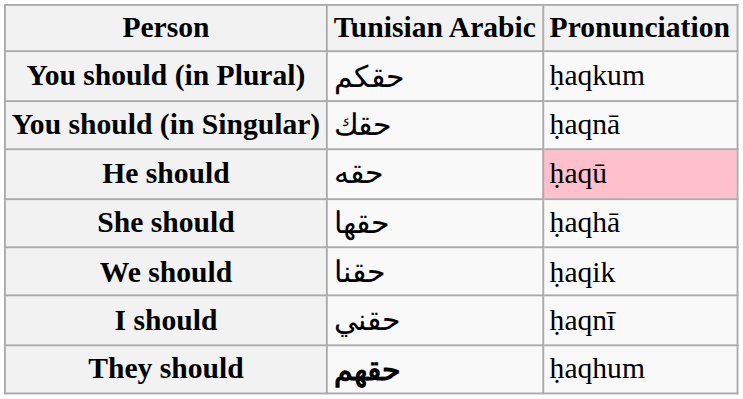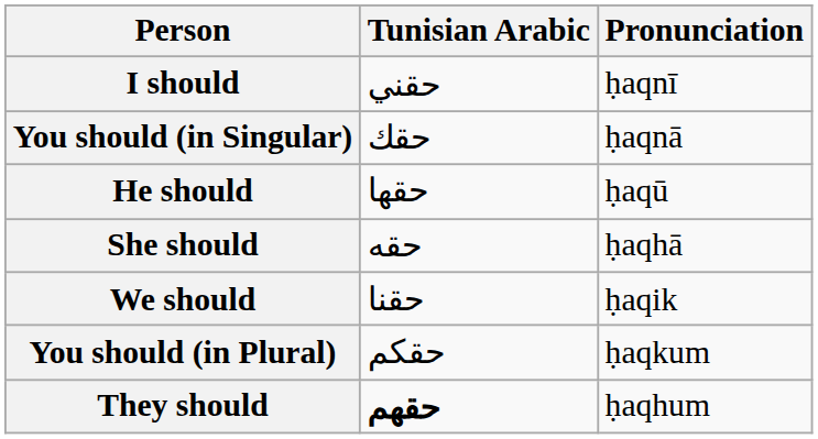rows swapped: I should <-> You should (in Plural)
He should | Tunisian Arabic: حقه -> حقها
He should | Pronunciation: pink background -> no background
She should | Tunisian Arabic: حقها -> حقه
